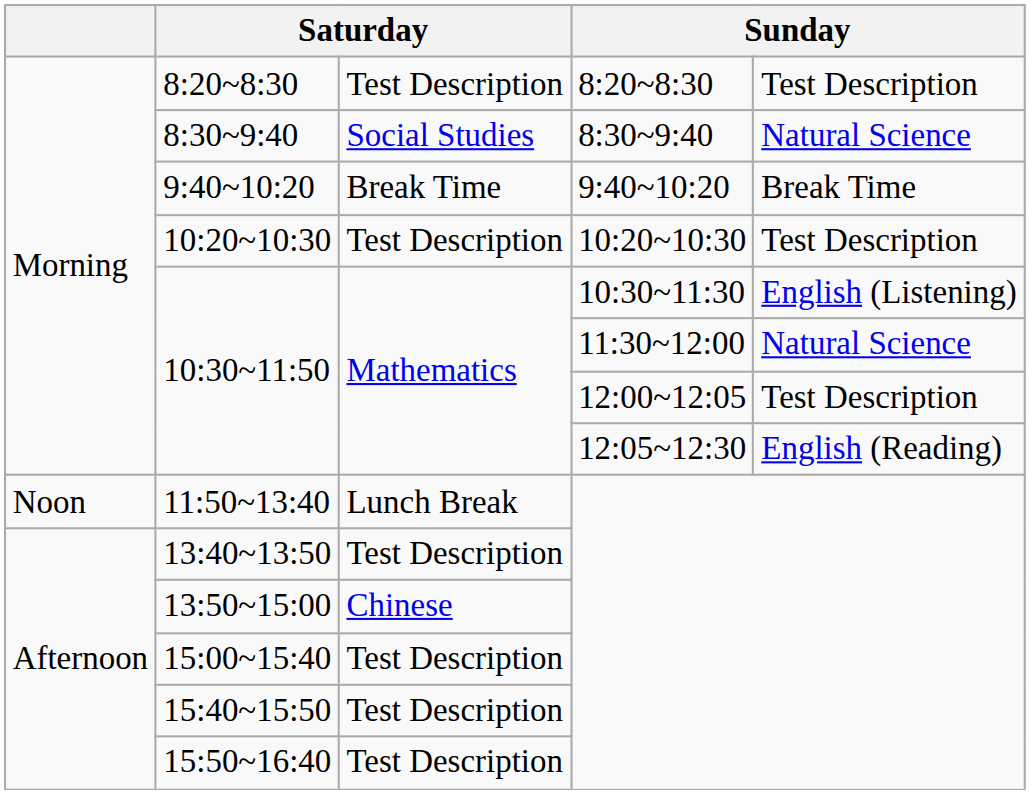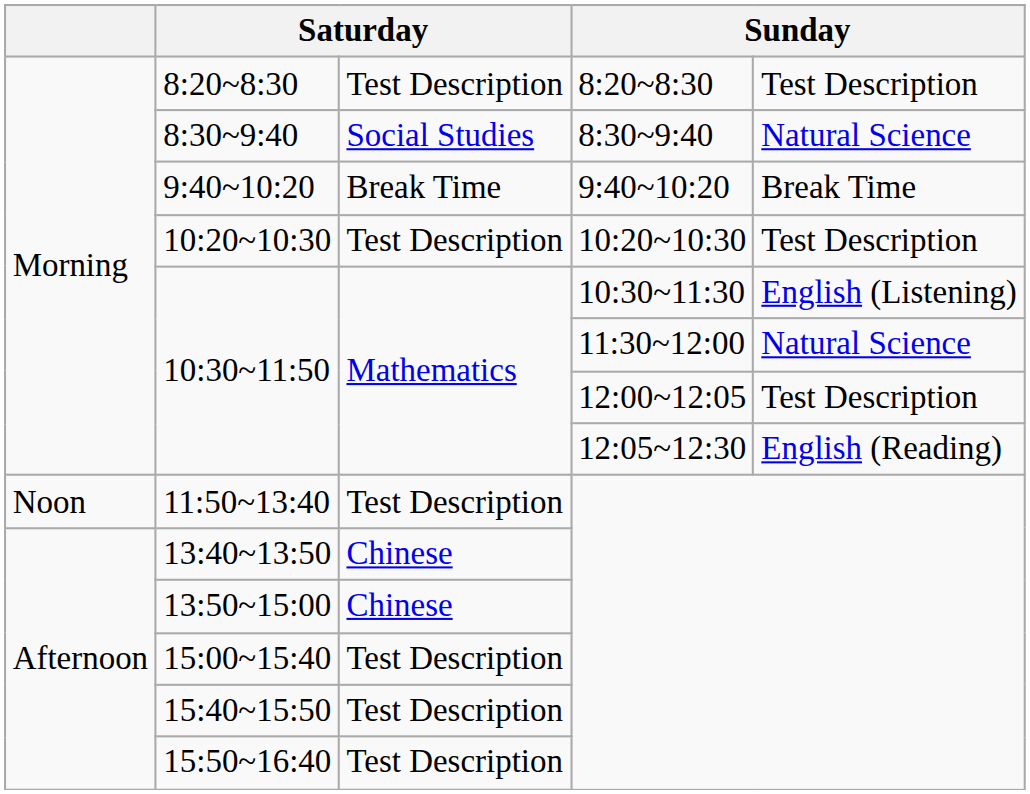11:50~13:40 | column 3: Lunch Break -> Test Description
13:40~13:50 | column 3: Test Description -> Chinese
